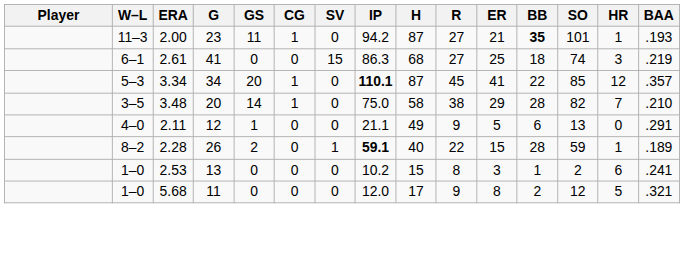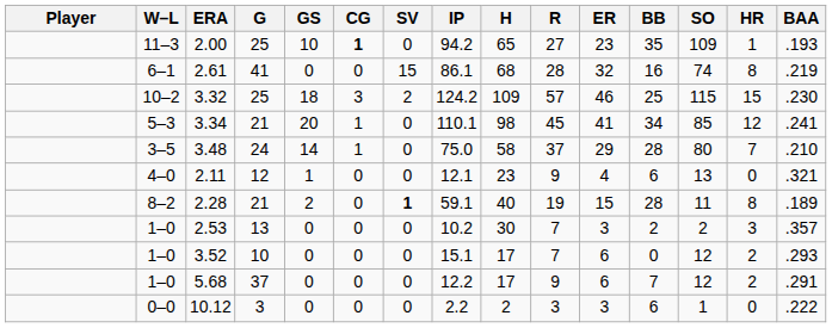2.00 | G: 23 -> 25
2.00 | GS: 11 -> 10
2.00 | CG: normal -> bold
2.00 | H: 87 -> 65
2.00 | ER: 21 -> 23
2.00 | BB: bold -> normal
2.00 | SO: 101 -> 109
2.61 | IP: 86.3 -> 86.1
2.61 | R: 27 -> 28
2.61 | ER: 25 -> 32
2.61 | BB: 18 -> 16
2.61 | HR: 3 -> 8
+ row: 10–2 | 3.32 | 25 | 18 | 3 | 2 | 124.2 | 109 | 57 | 46 | 25 | 115 | 15 | .230
3.34 | G: 34 -> 21
3.34 | IP: bold -> normal
3.34 | H: 87 -> 98
3.34 | BB: 22 -> 34
3.34 | BAA: .357 -> .241
3.48 | G: 20 -> 24
3.48 | R: 38 -> 37
3.48 | SO: 82 -> 80
2.11 | IP: 21.1 -> 12.1
2.11 | H: 49 -> 23
2.11 | ER: 5 -> 4
2.11 | BAA: .291 -> .321
2.28 | G: 26 -> 21
2.28 | SV: normal -> bold
2.28 | IP: bold -> normal
2.28 | R: 22 -> 19
2.28 | SO: 59 -> 11
2.28 | HR: 1 -> 8
2.53 | H: 15 -> 30
2.53 | R: 8 -> 7
2.53 | BB: 1 -> 2
2.53 | HR: 6 -> 3
2.53 | BAA: .241 -> .357
+ row: 1–0 | 3.52 | 10 | 0 | 0 | 0 | 15.1 | 17 | 7 | 6 | 0 | 12 | 2 | .293
5.68 | G: 11 -> 37
5.68 | IP: 12.0 -> 12.2
5.68 | ER: 8 -> 6
5.68 | BB: 2 -> 7
5.68 | HR: 5 -> 2
5.68 | BAA: .321 -> .291
+ row: 0–0 | 10.12 | 3 | 0 | 0 | 0 | 2.2 | 2 | 3 | 3 | 6 | 1 | 0 | .222
